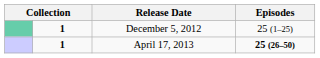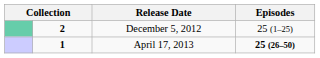December 5, 2012 | column 2: 1 -> 2
